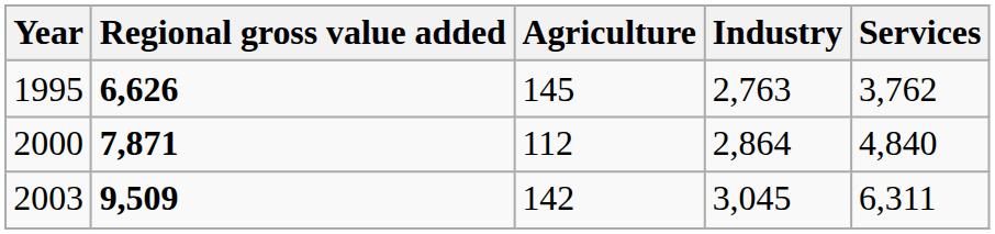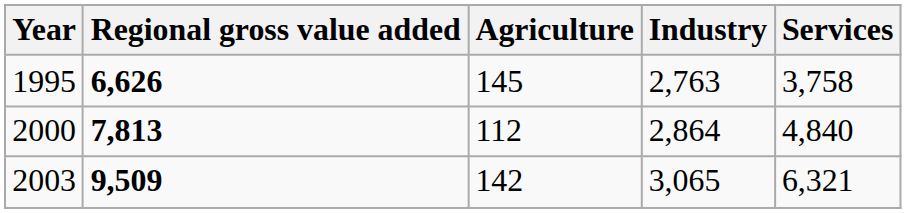1995 | Services: 3,762 -> 3,758
2000 | Regional gross value added: 7,871 -> 7,813
2003 | Industry: 3,045 -> 3,065
2003 | Services: 6,311 -> 6,321
